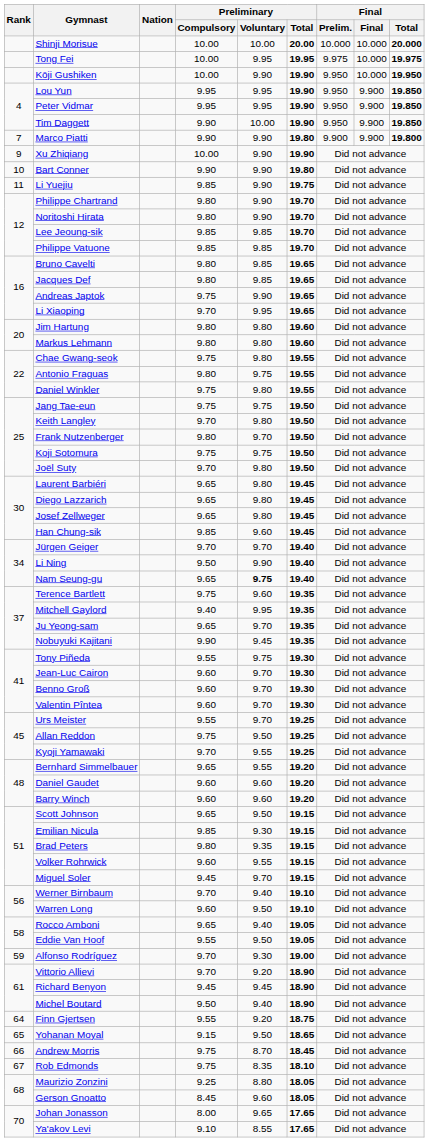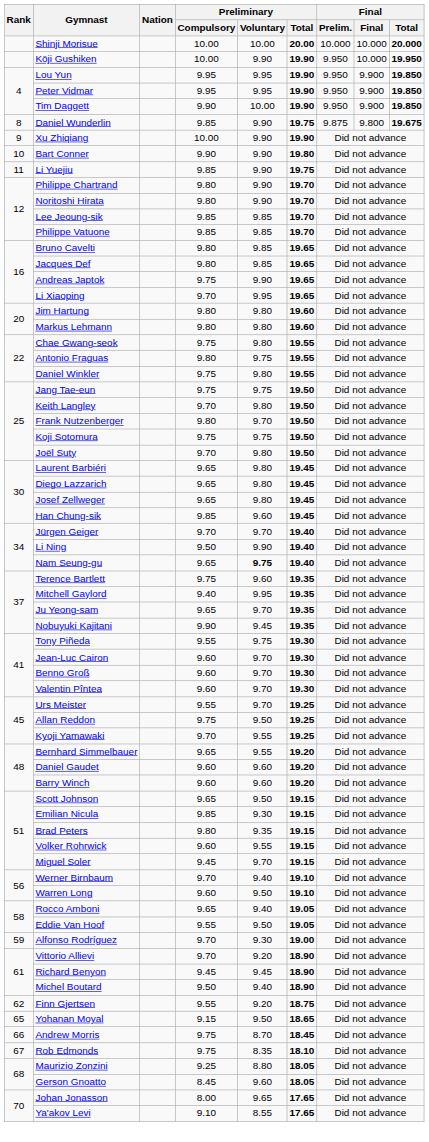- row: Tong Fei | 10.00 | 9.95 | 19.95 | 9.975 | 10.000 | 19.975
- row: 7 | Marco Piatti | 9.90 | 9.90 | 19.80 | 9.900 | 9.900 | 19.800
+ row: 8 | Daniel Wunderlin | 9.85 | 9.90 | 19.75 | 9.875 | 9.800 | 19.675
Finn Gjertsen | Rank: 64 -> 62
